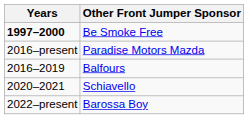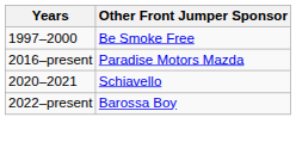Be Smoke Free | Years: bold -> normal
- row: 2016–2019 | Balfours
